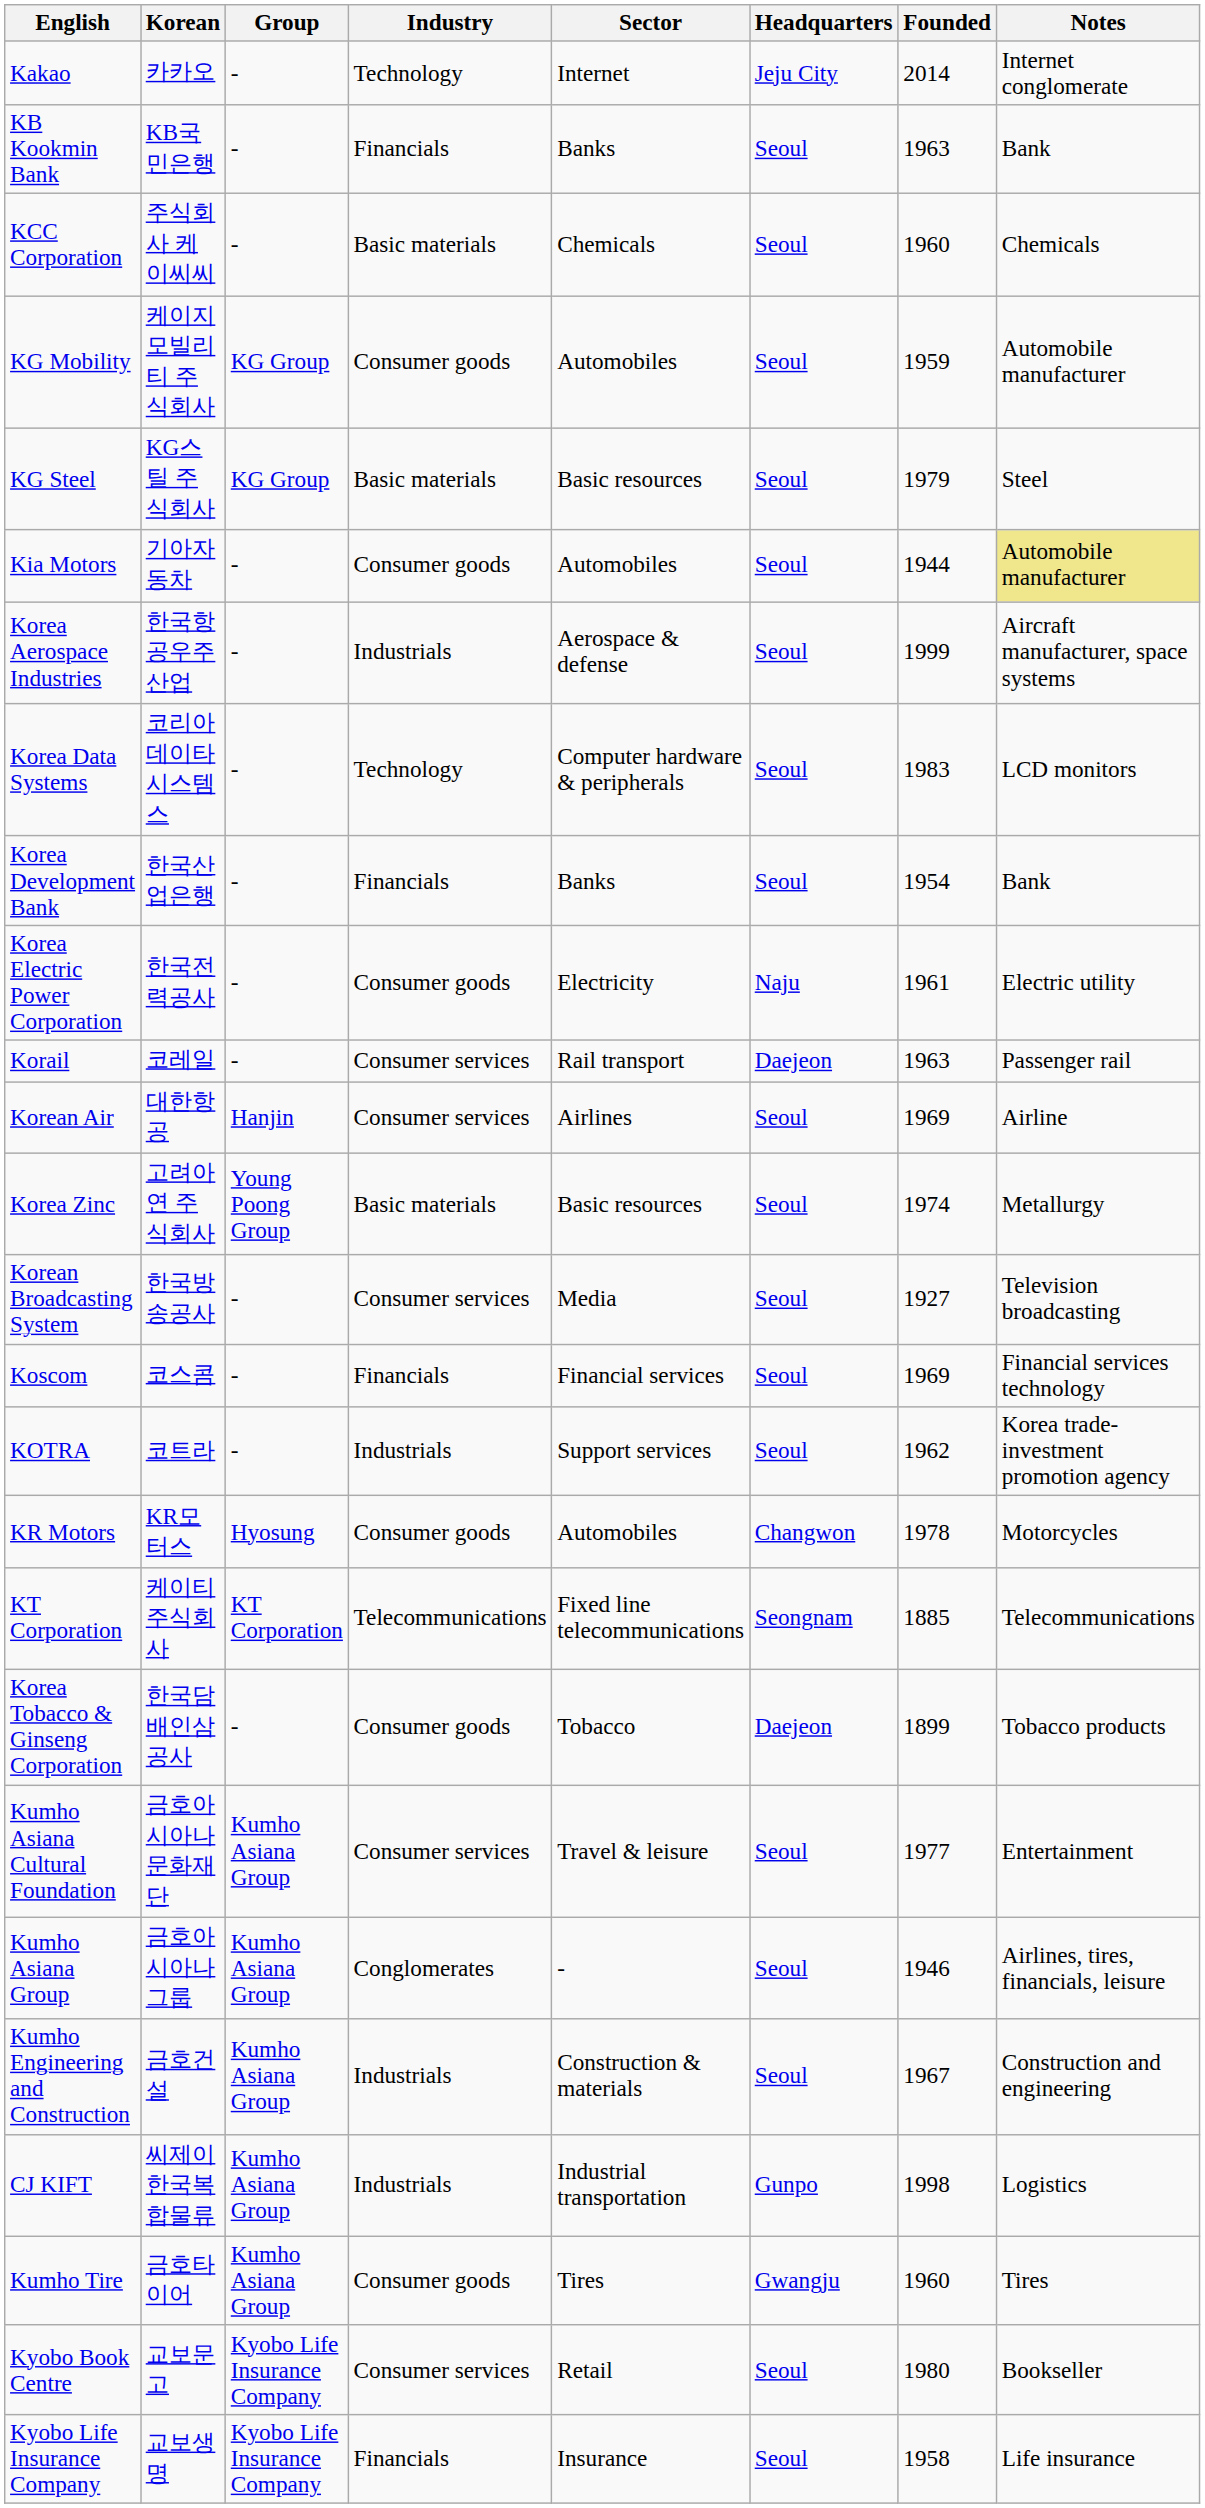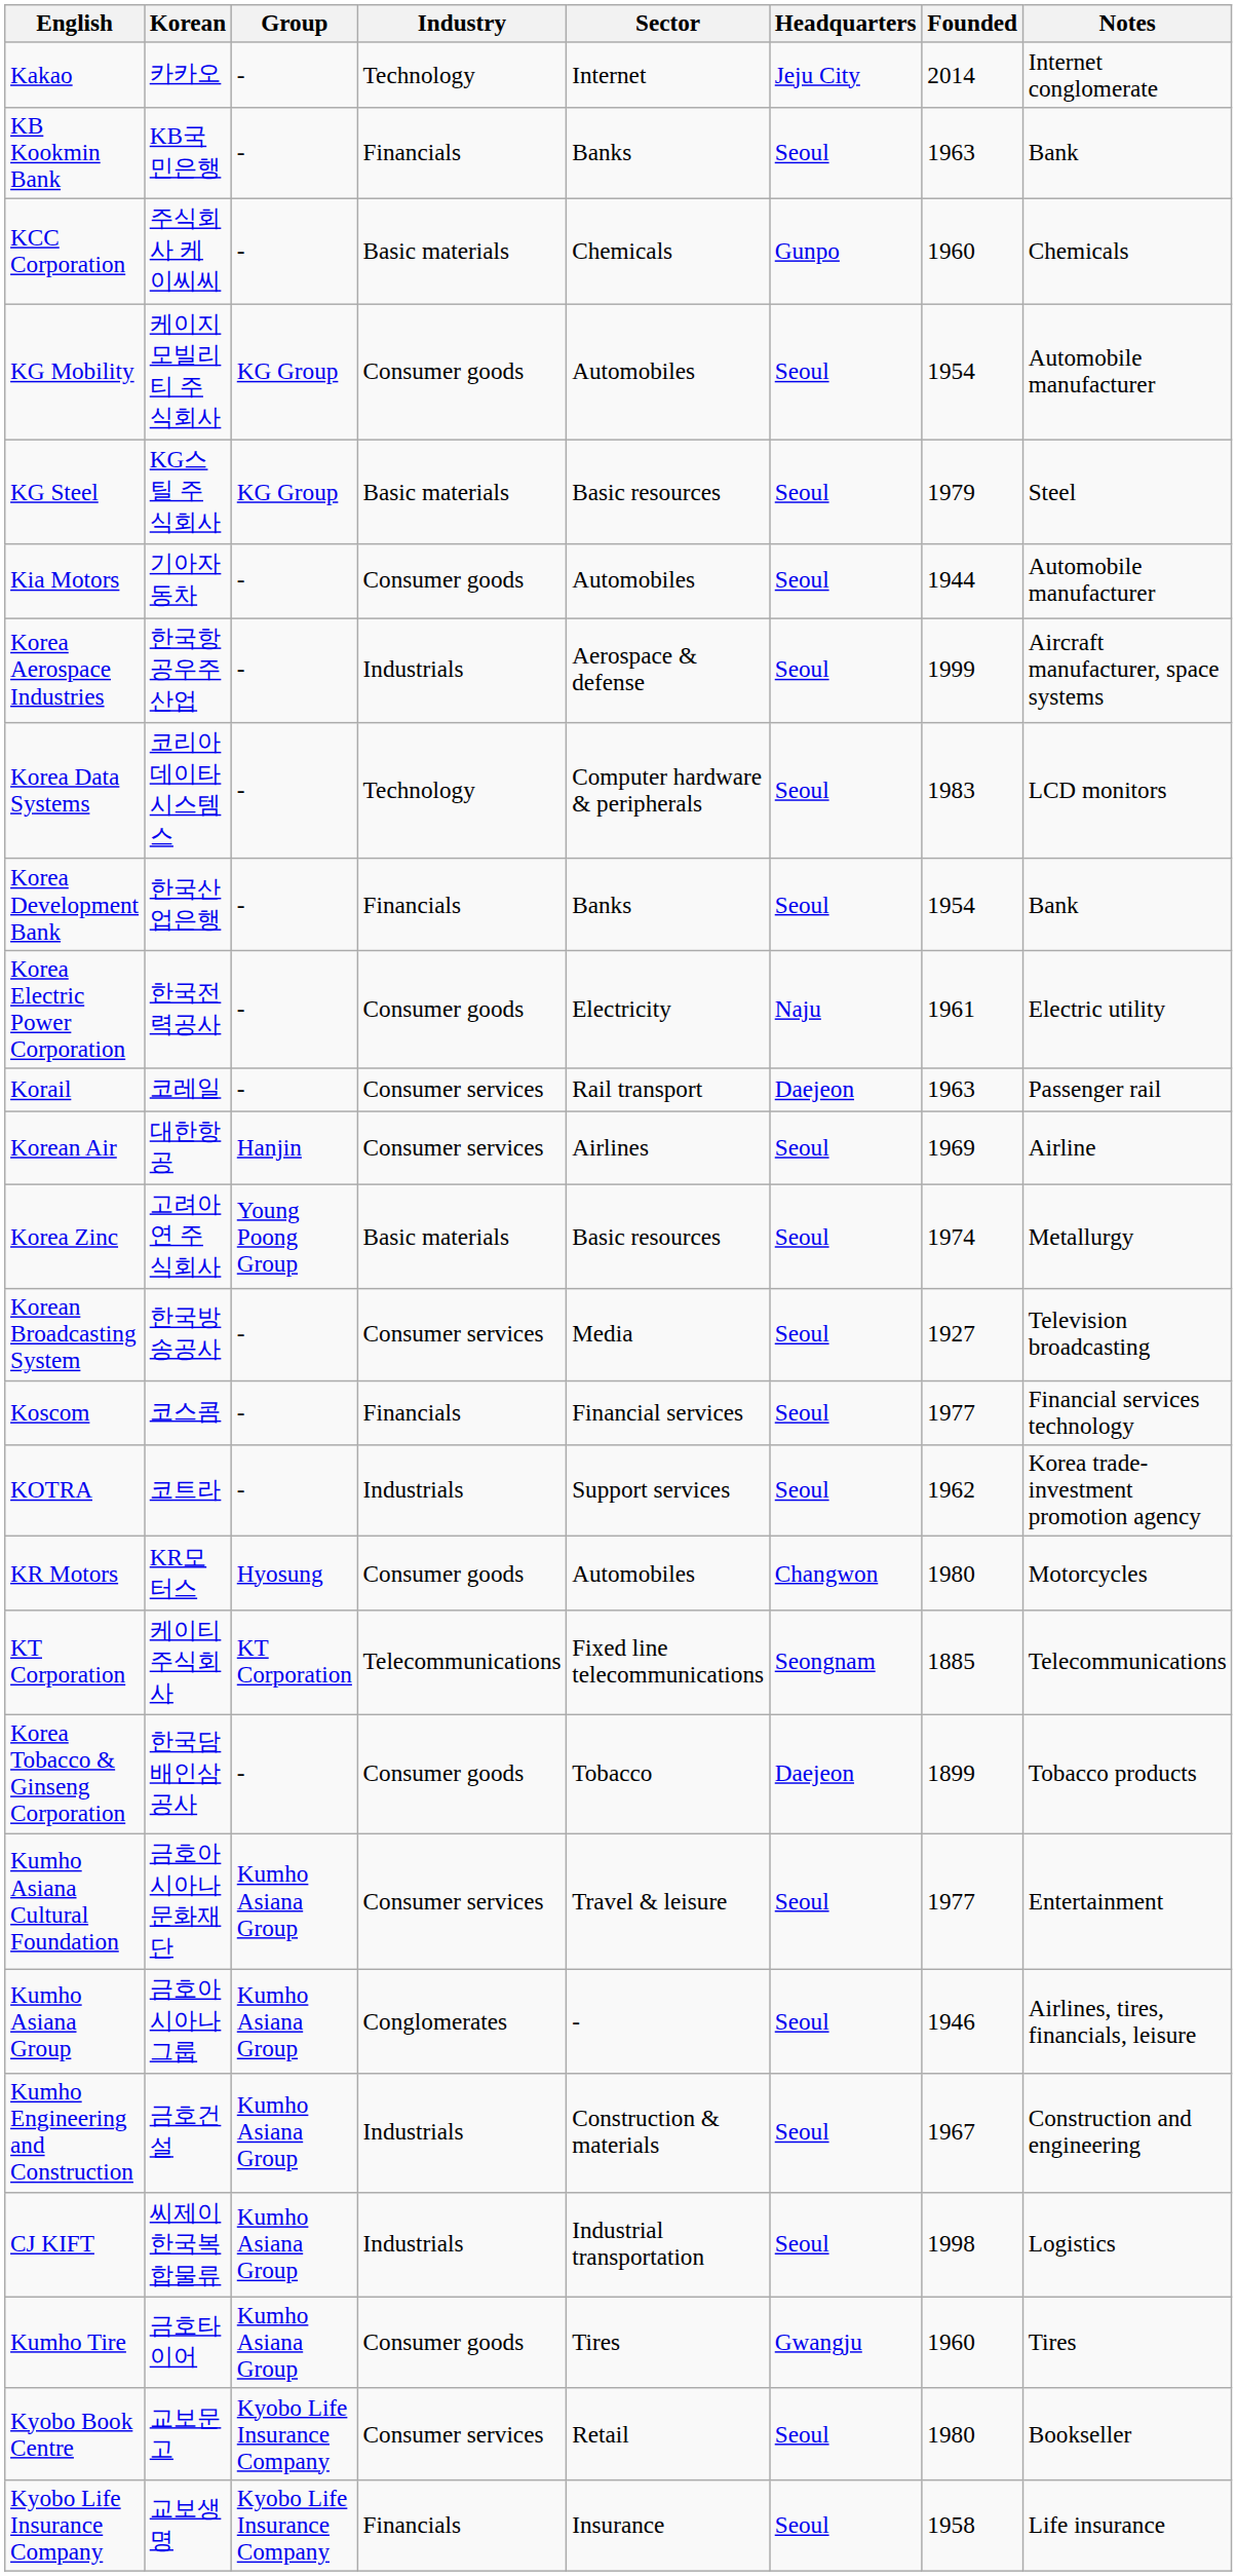KCC Corporation | Headquarters: Seoul -> Gunpo
KG Mobility | Founded: 1959 -> 1954
Kia Motors | Notes: khaki background -> no background
Koscom | Founded: 1969 -> 1977
KR Motors | Founded: 1978 -> 1980
CJ KIFT | Headquarters: Gunpo -> Seoul
